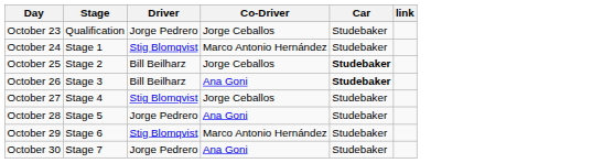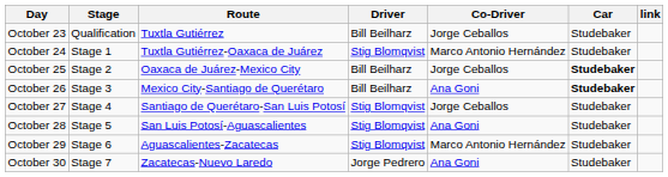+ column: Route | Tuxtla Gutiérrez | Tuxtla Gutiérrez-Oaxaca de Juárez | Oaxaca de Juárez-Mexico City | Mexico City-Santiago de Querétaro | Santiago de Querétaro-San Luis Potosí | San Luis Potosí-Aguascalientes | Aguascalientes-Zacatecas | Zacatecas-Nuevo Laredo
October 23 | Driver: Jorge Pedrero -> Bill Beilharz
October 28 | Driver: Jorge Pedrero -> Stig Blomqvist
